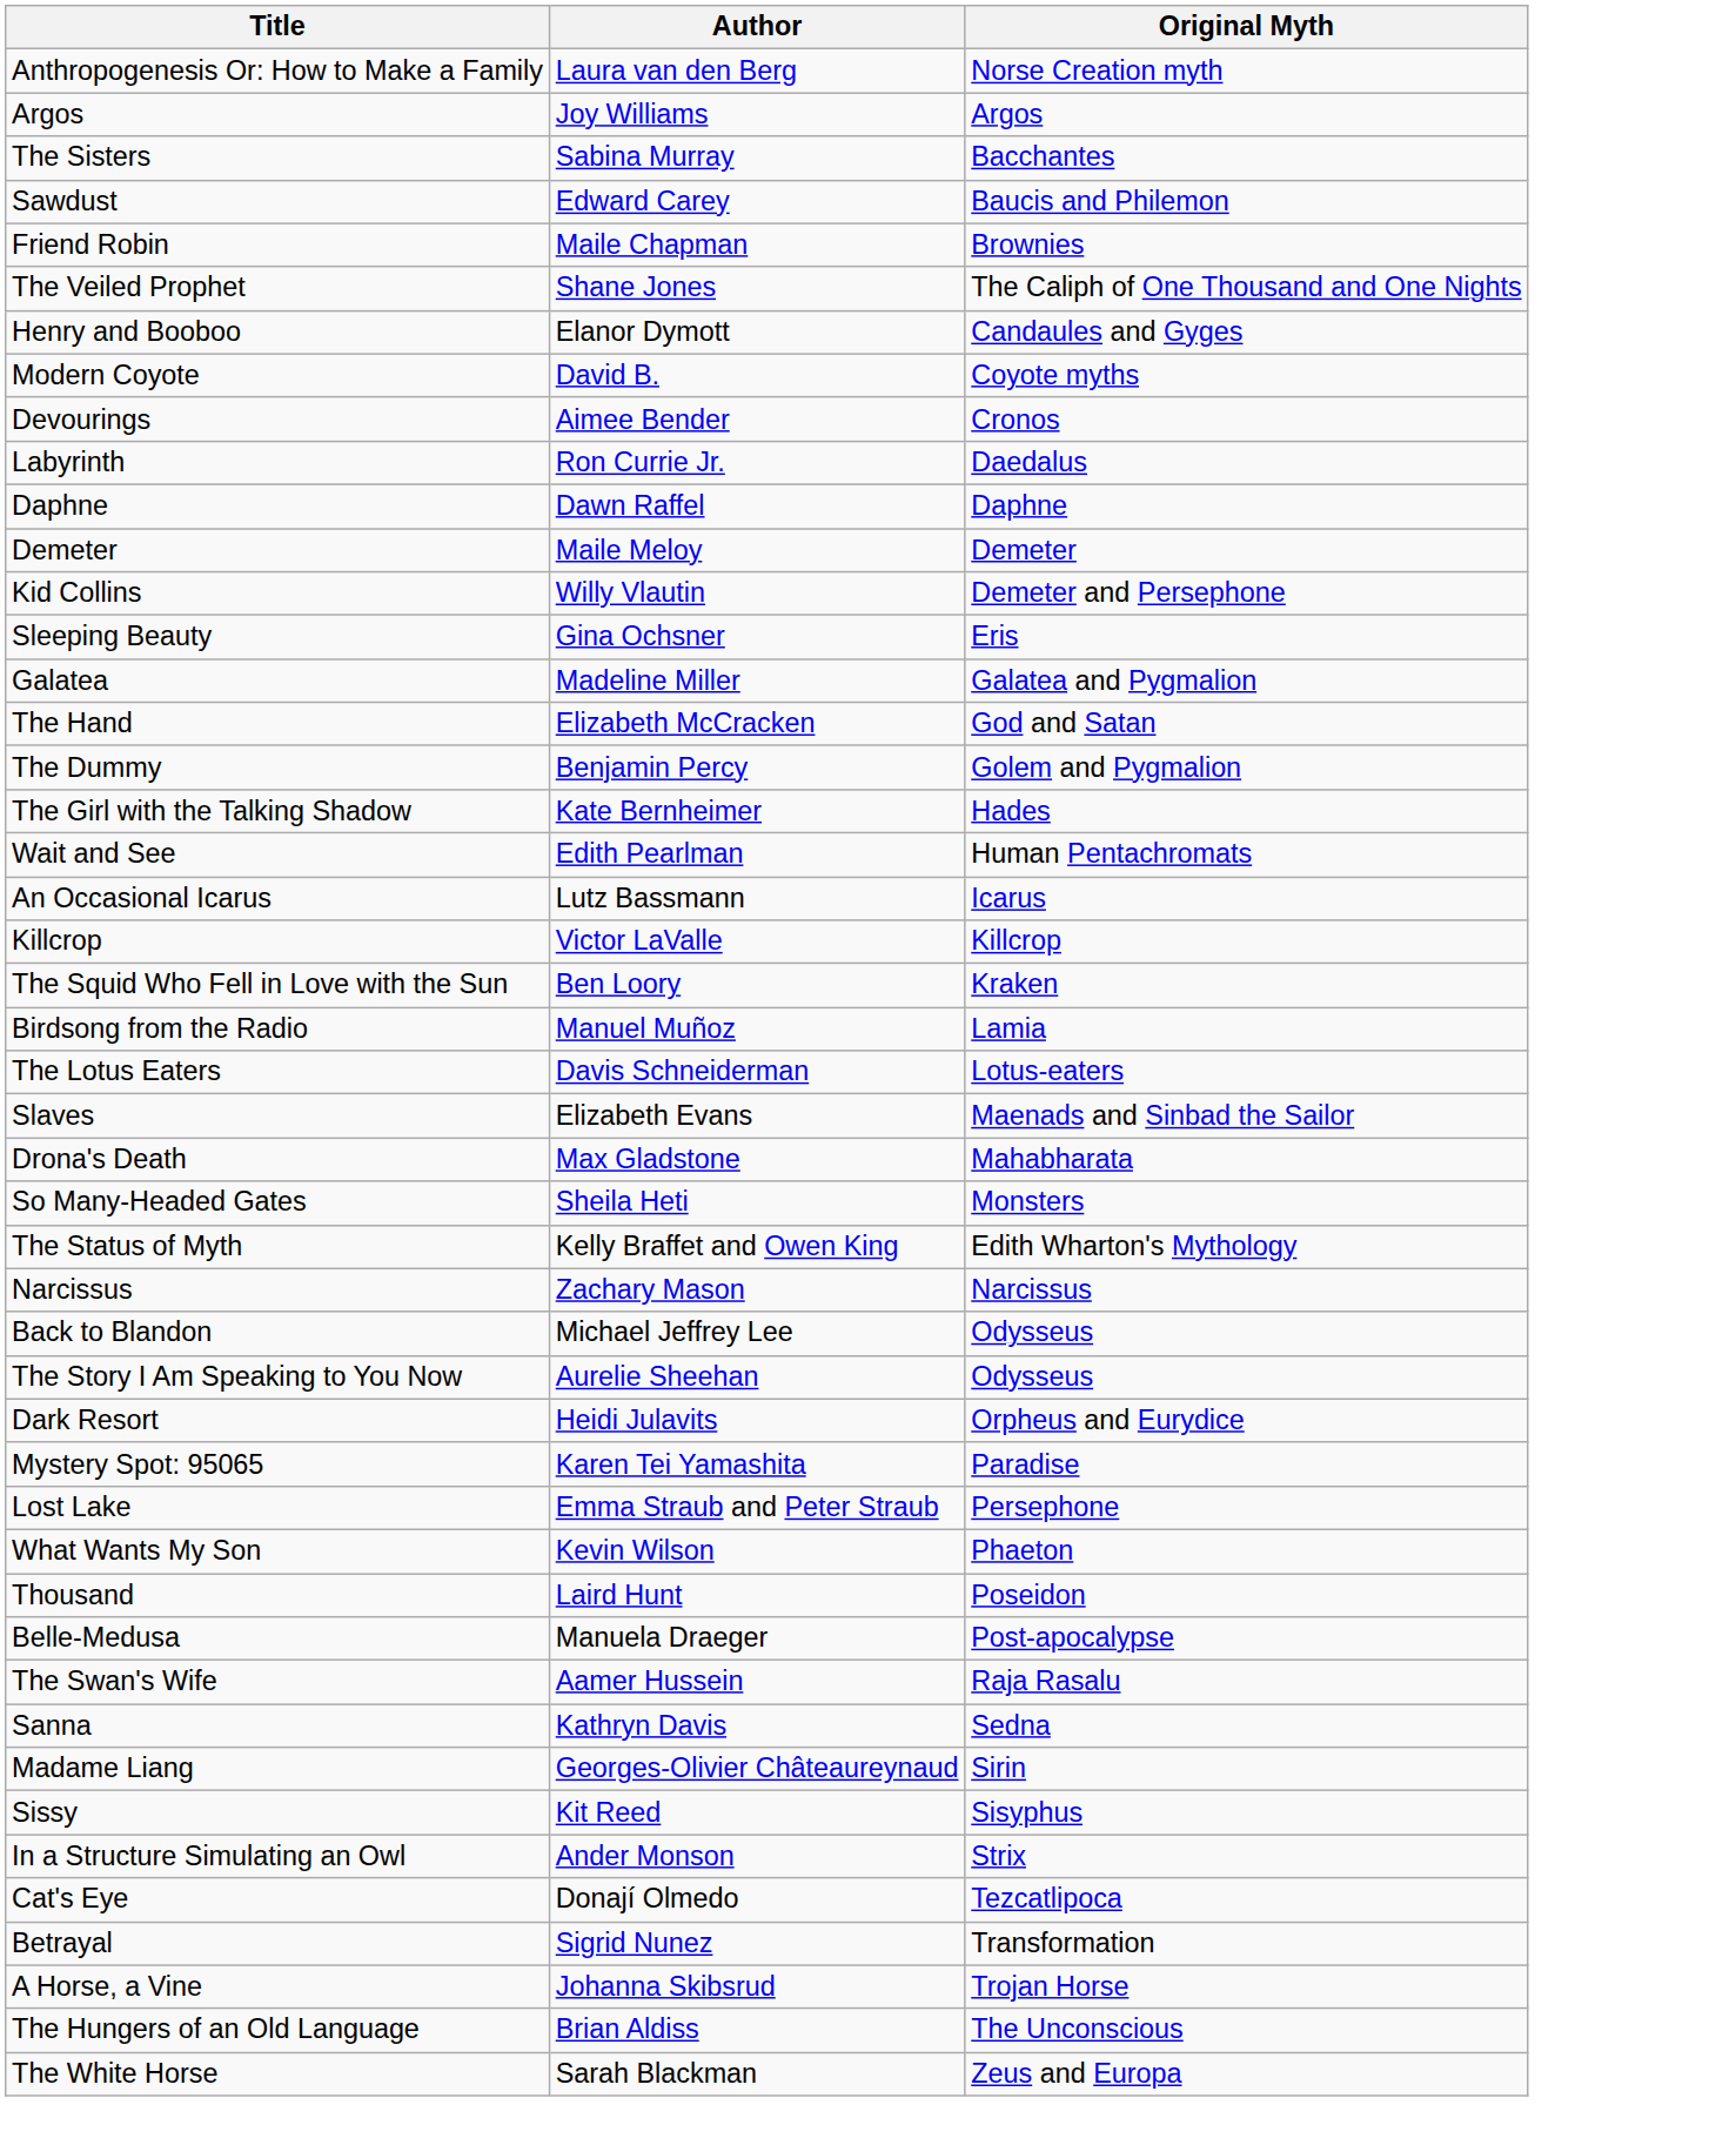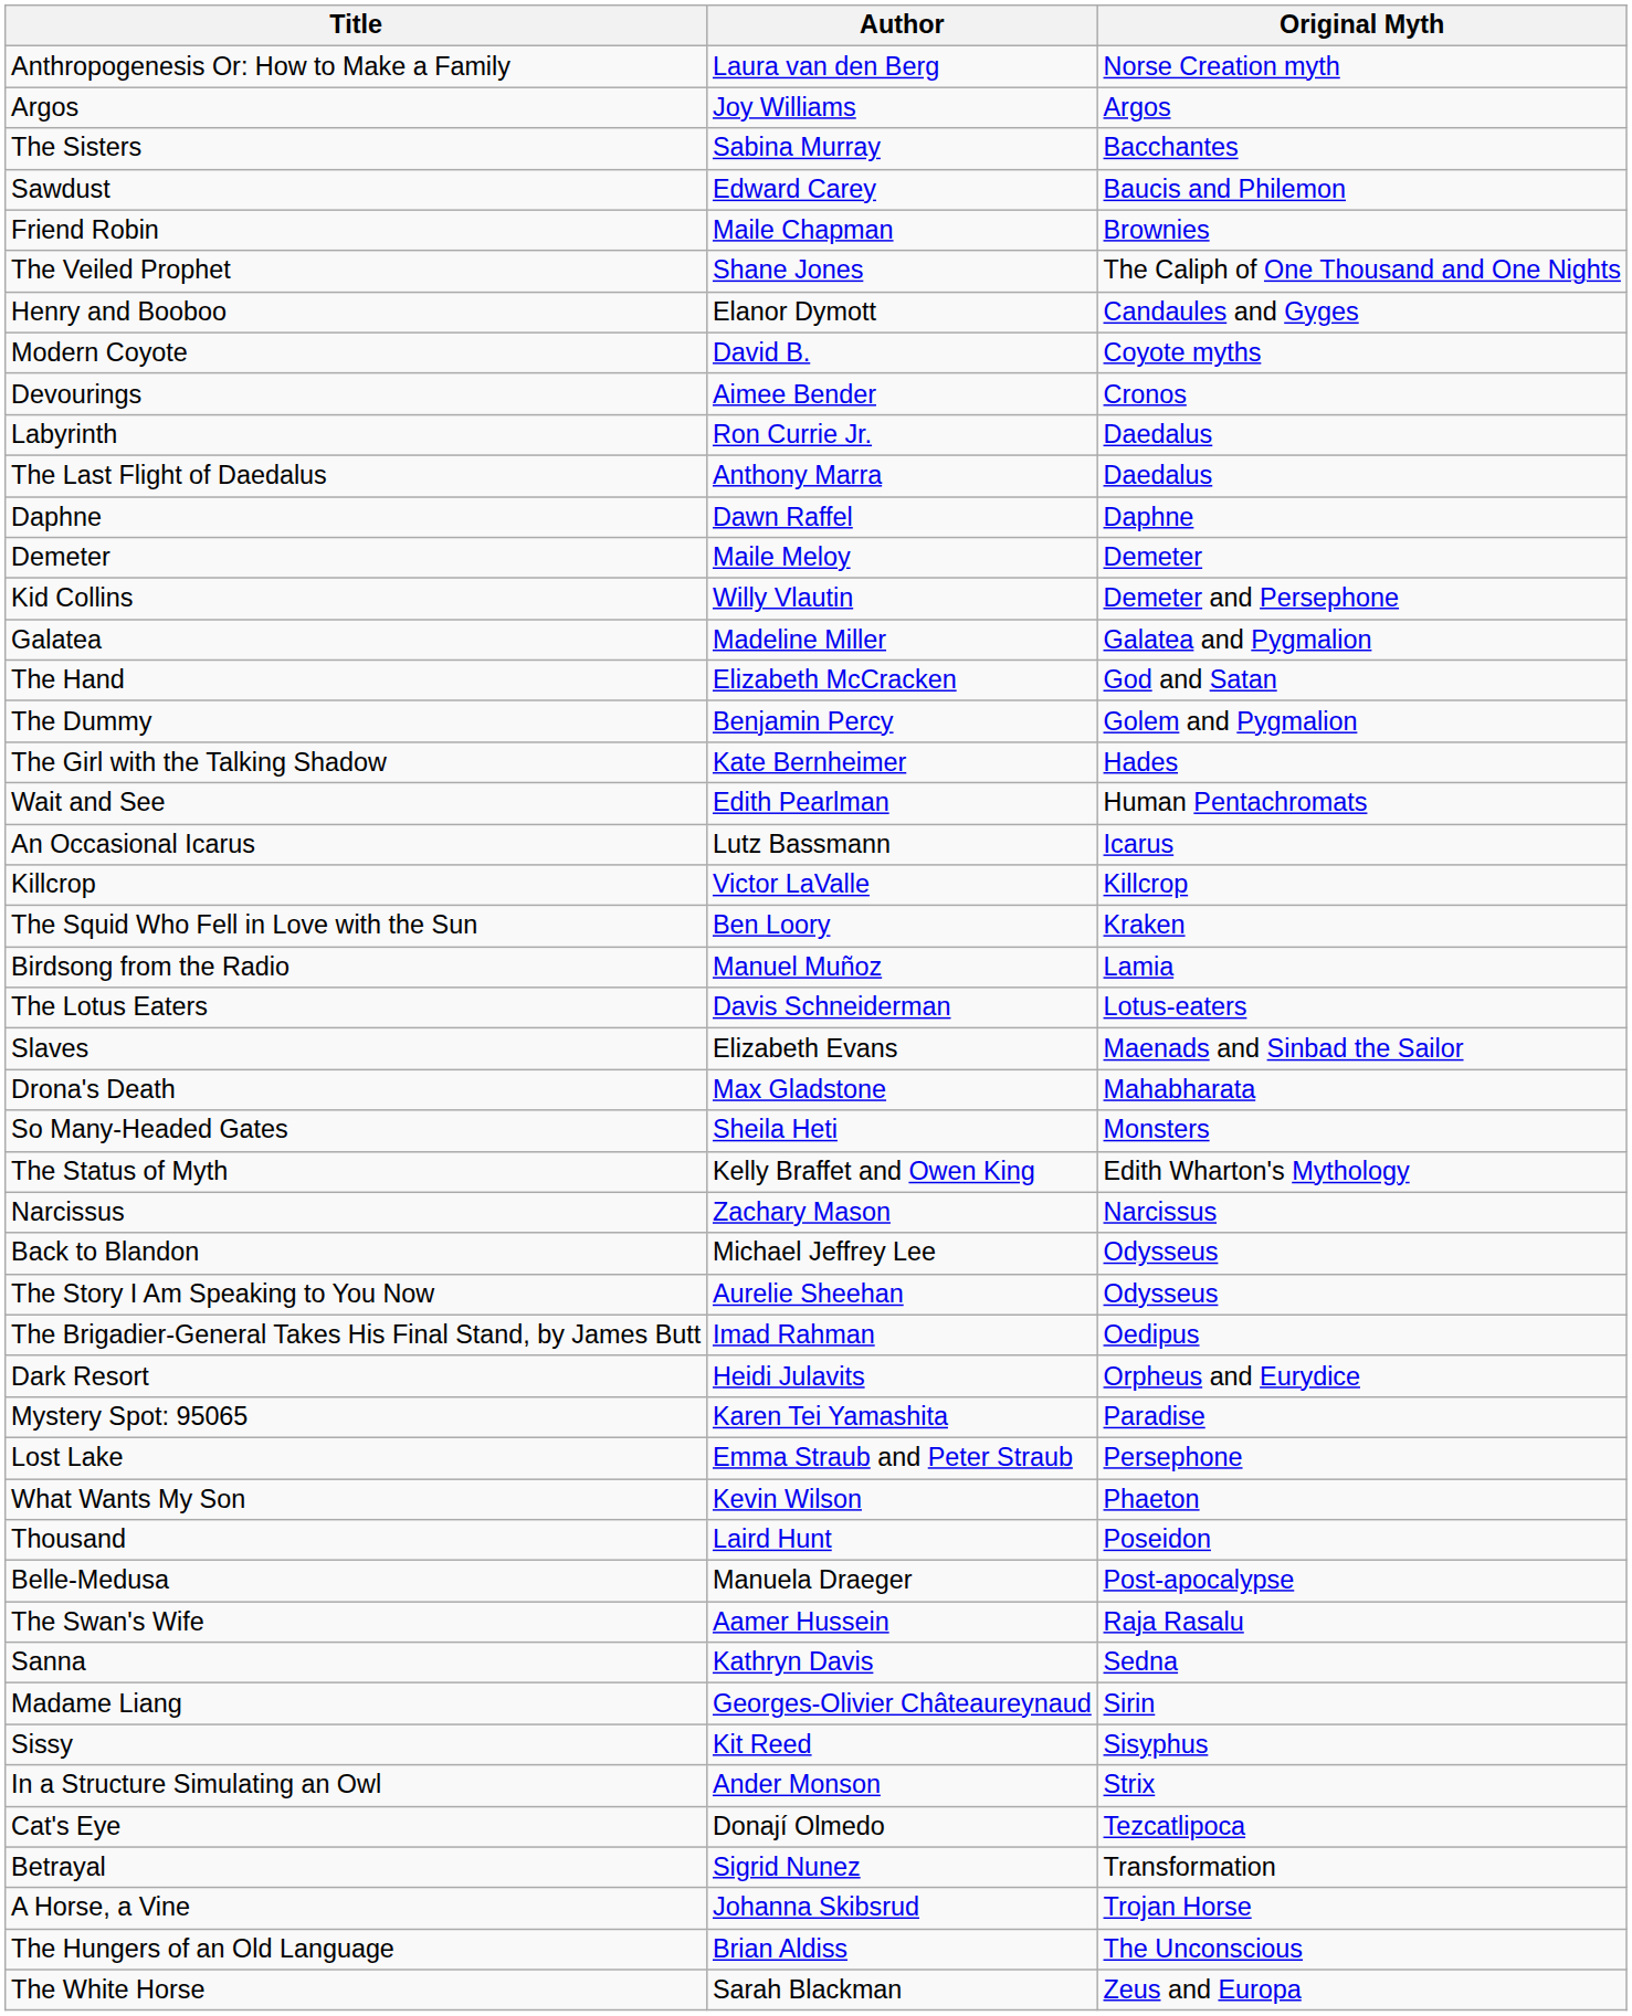+ row: The Last Flight of Daedalus | Anthony Marra | Daedalus
- row: Sleeping Beauty | Gina Ochsner | Eris
+ row: The Brigadier-General Takes His Final Stand, by James Butt | Imad Rahman | Oedipus
